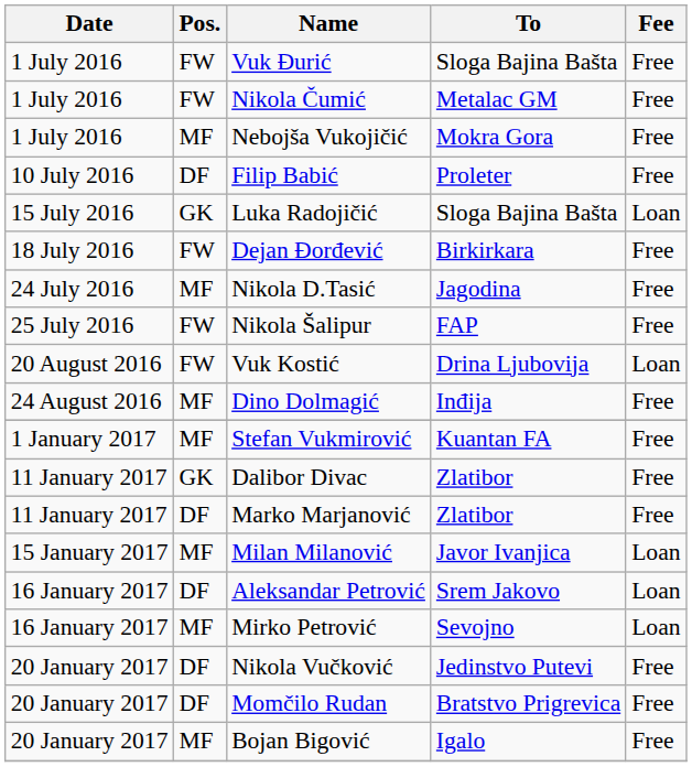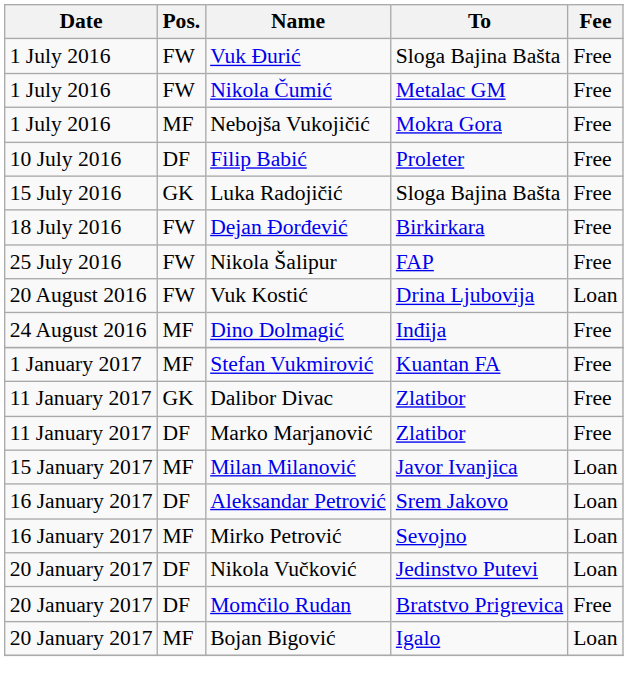Luka Radojičić | Fee: Loan -> Free
- row: 24 July 2016 | MF | Nikola D.Tasić | Jagodina | Free
Nikola Vučković | Fee: Free -> Loan
Bojan Bigović | Fee: Free -> Loan
